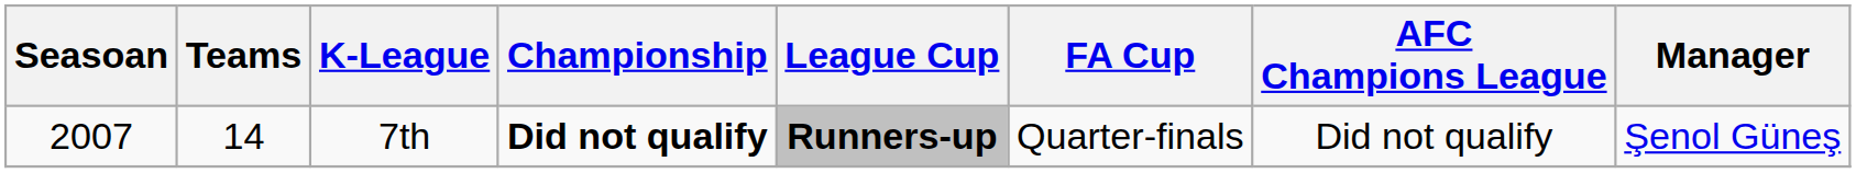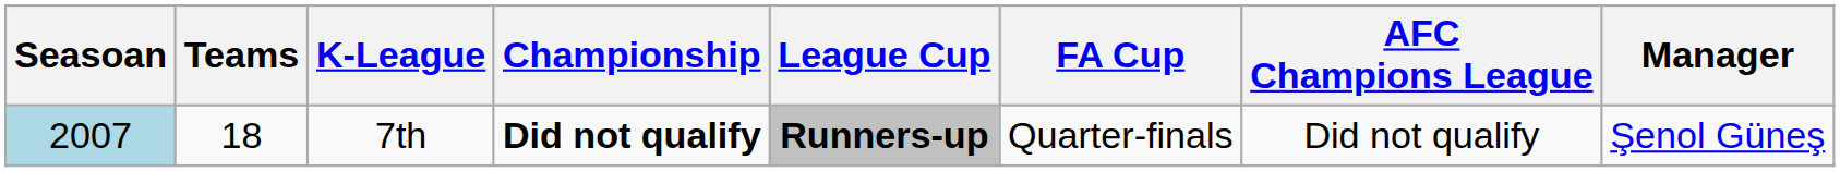7th | Seasoan: no background -> lightblue background
7th | Teams: 14 -> 18
